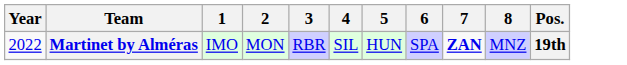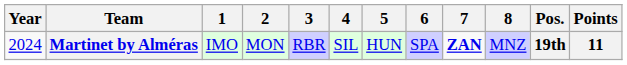+ column: Points | 11
Martinet by Alméras | Year: 2022 -> 2024
